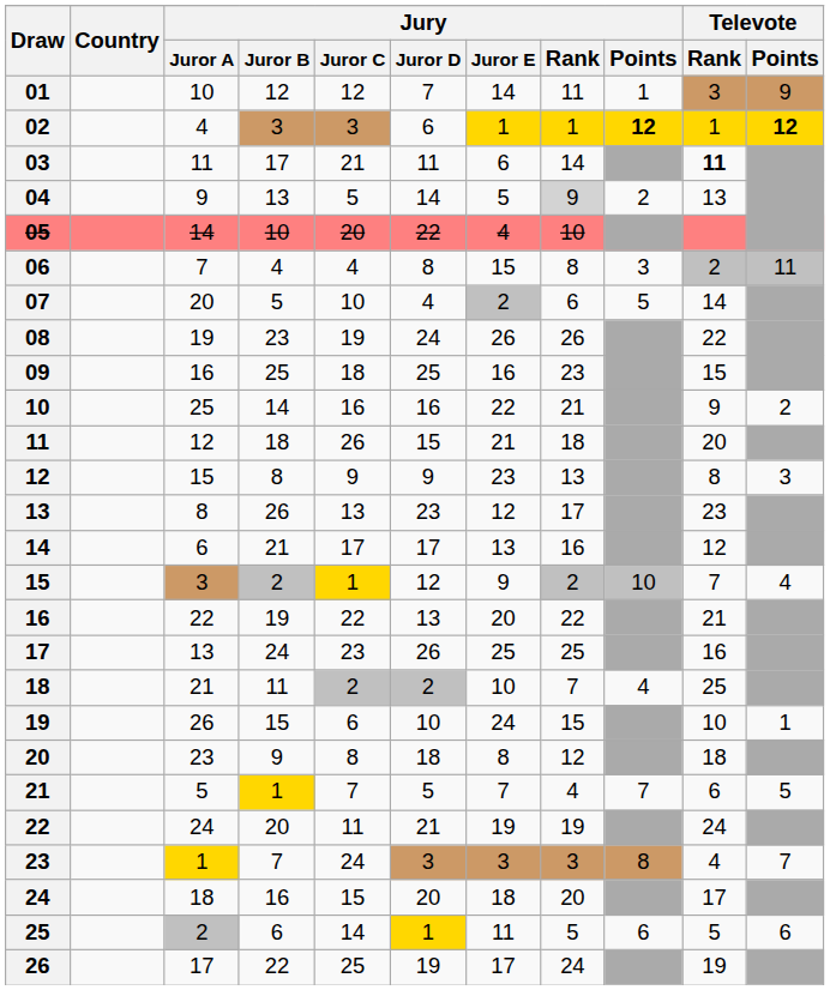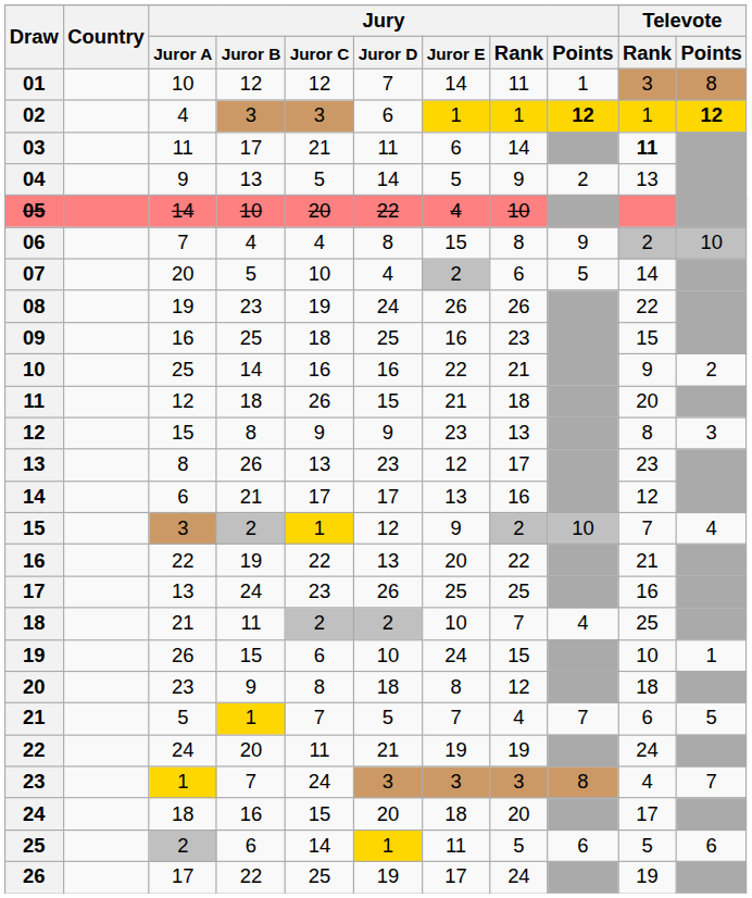01 | Televote / Points: 9 -> 8
04 | Jury / Rank: lightgrey background -> no background
06 | Jury / Points: 3 -> 9
06 | Televote / Points: 11 -> 10
